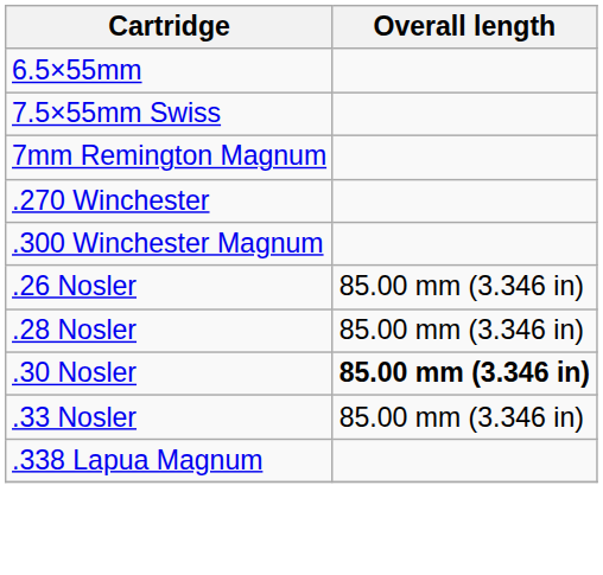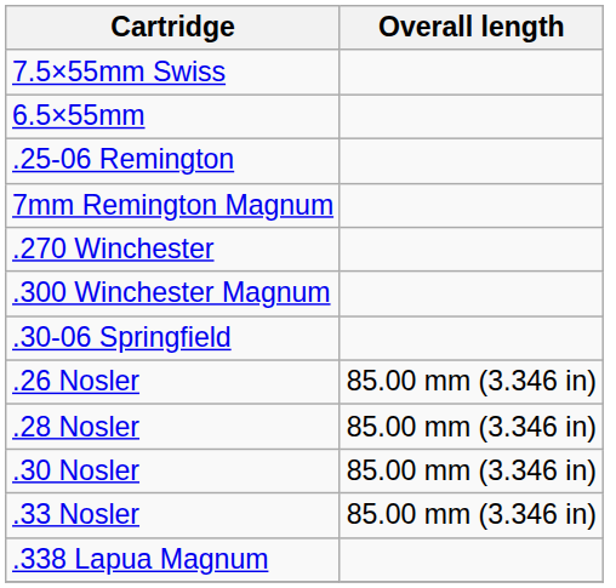rows swapped: 7.5×55mm Swiss <-> 6.5×55mm
+ row: .25-06 Remington
+ row: .30-06 Springfield
.30 Nosler | Overall length: bold -> normal
